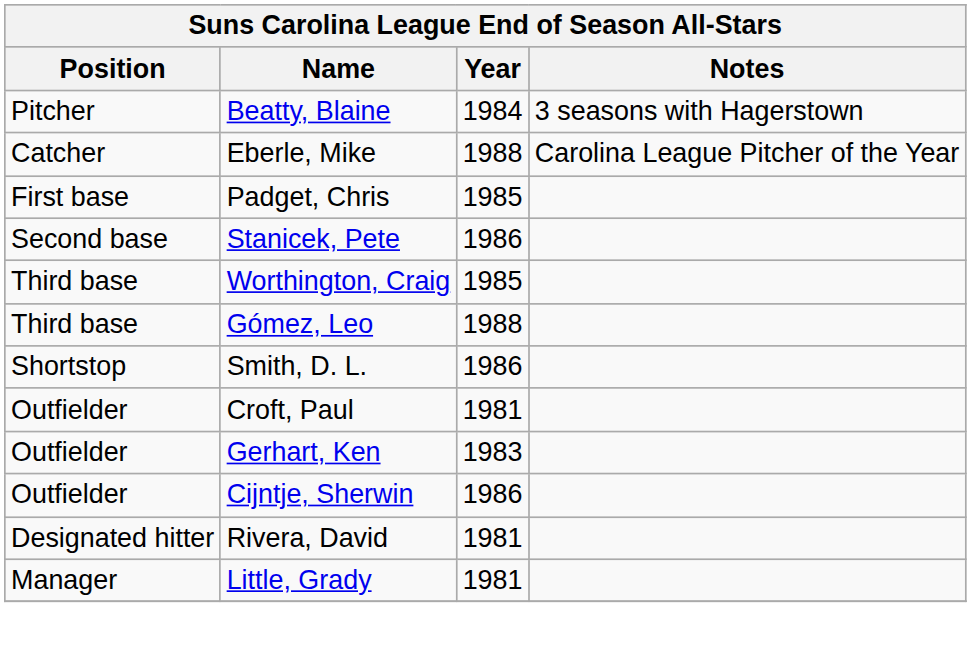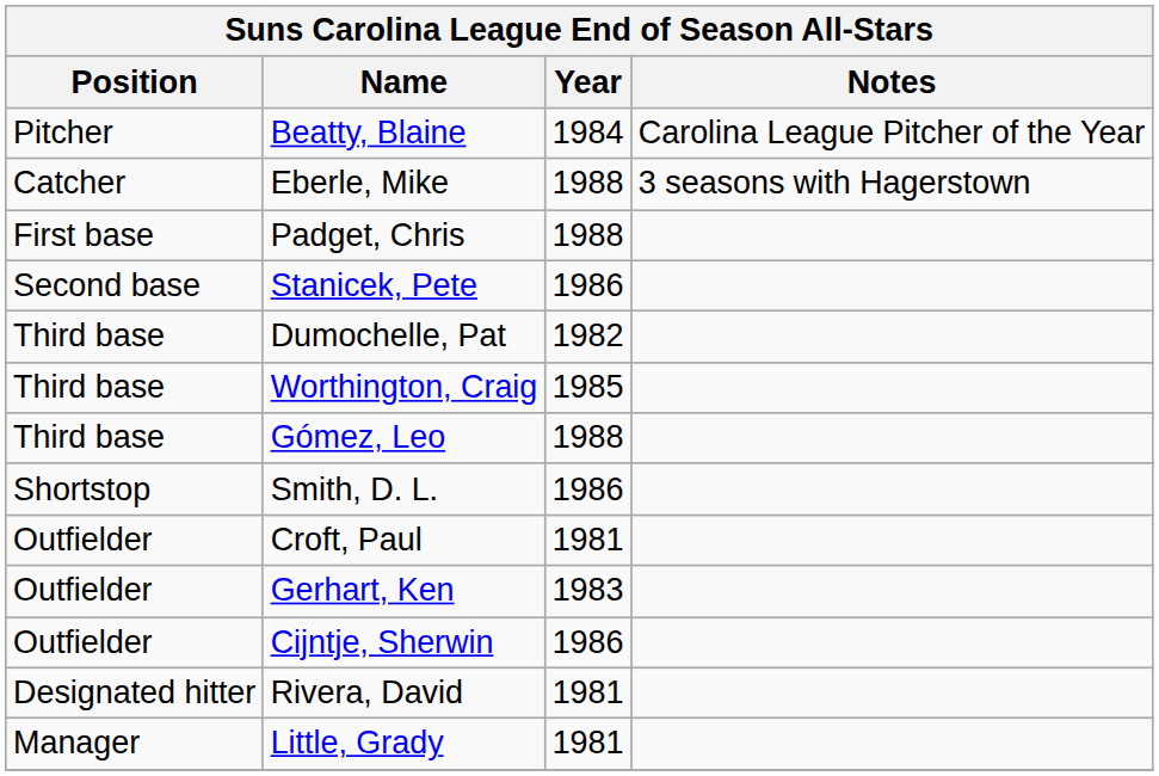Beatty, Blaine | Notes: 3 seasons with Hagerstown -> Carolina League Pitcher of the Year
Eberle, Mike | Notes: Carolina League Pitcher of the Year -> 3 seasons with Hagerstown
Padget, Chris | Year: 1985 -> 1988
+ row: Third base | Dumochelle, Pat | 1982
